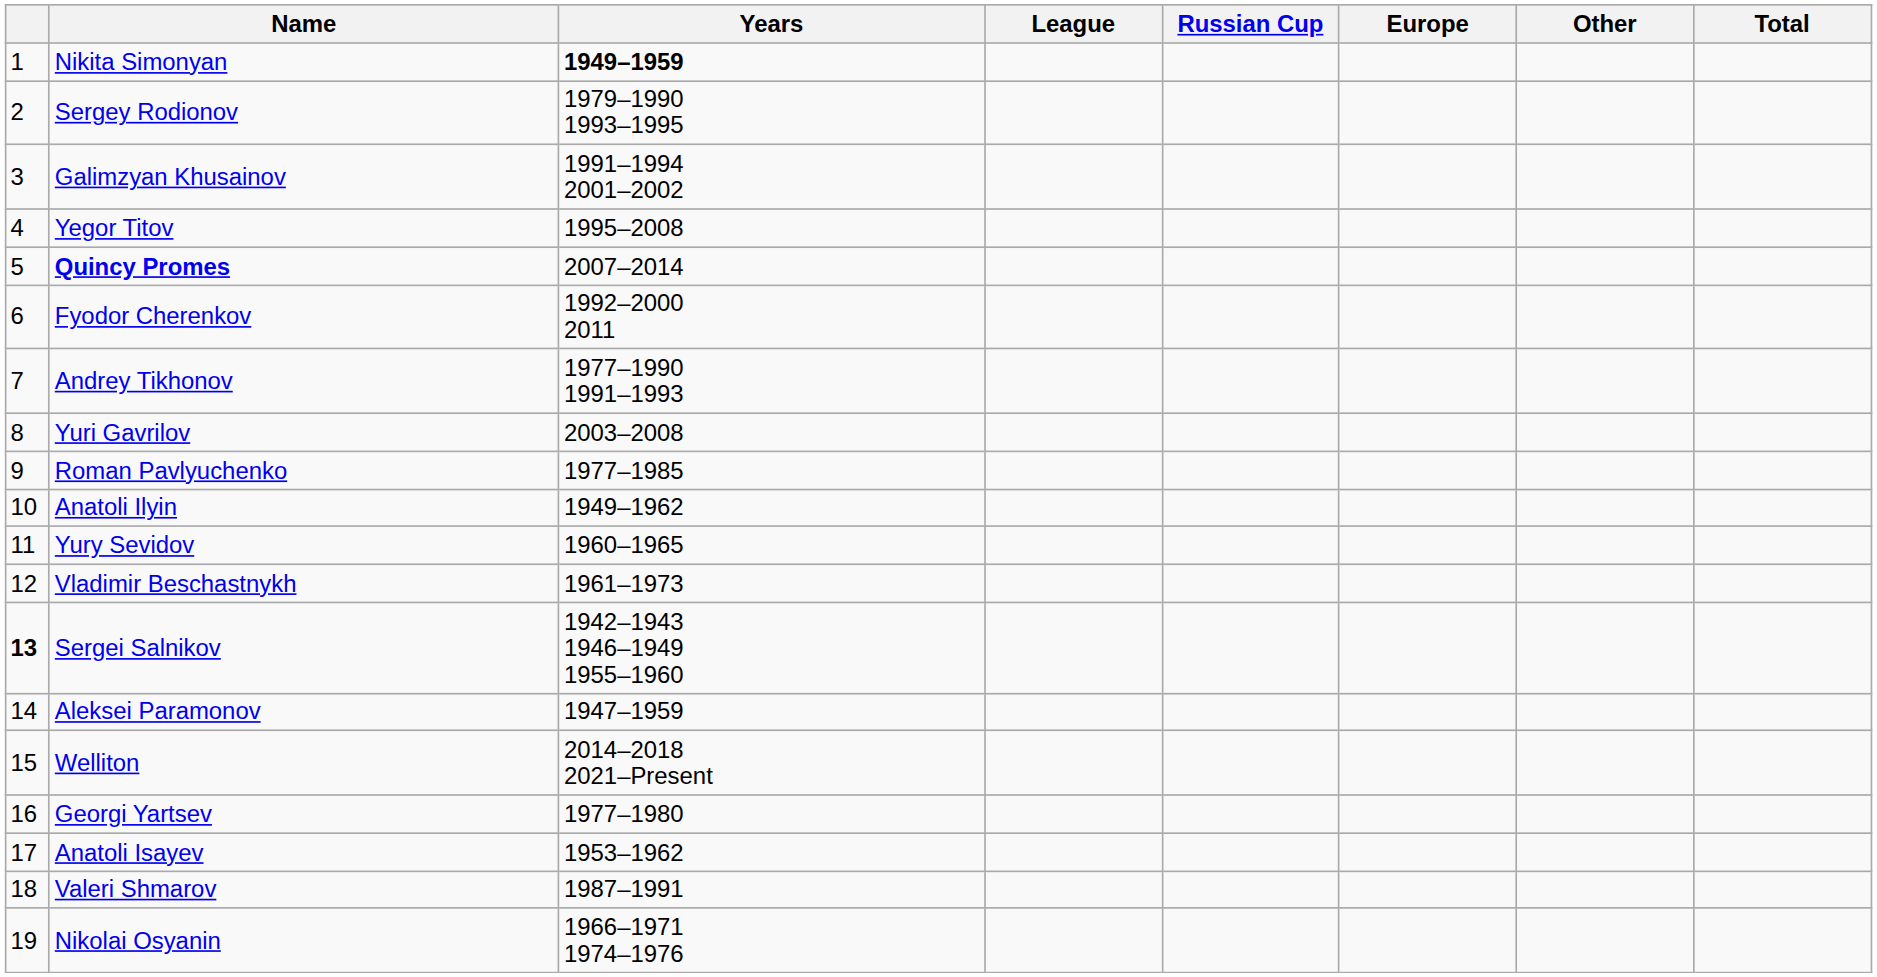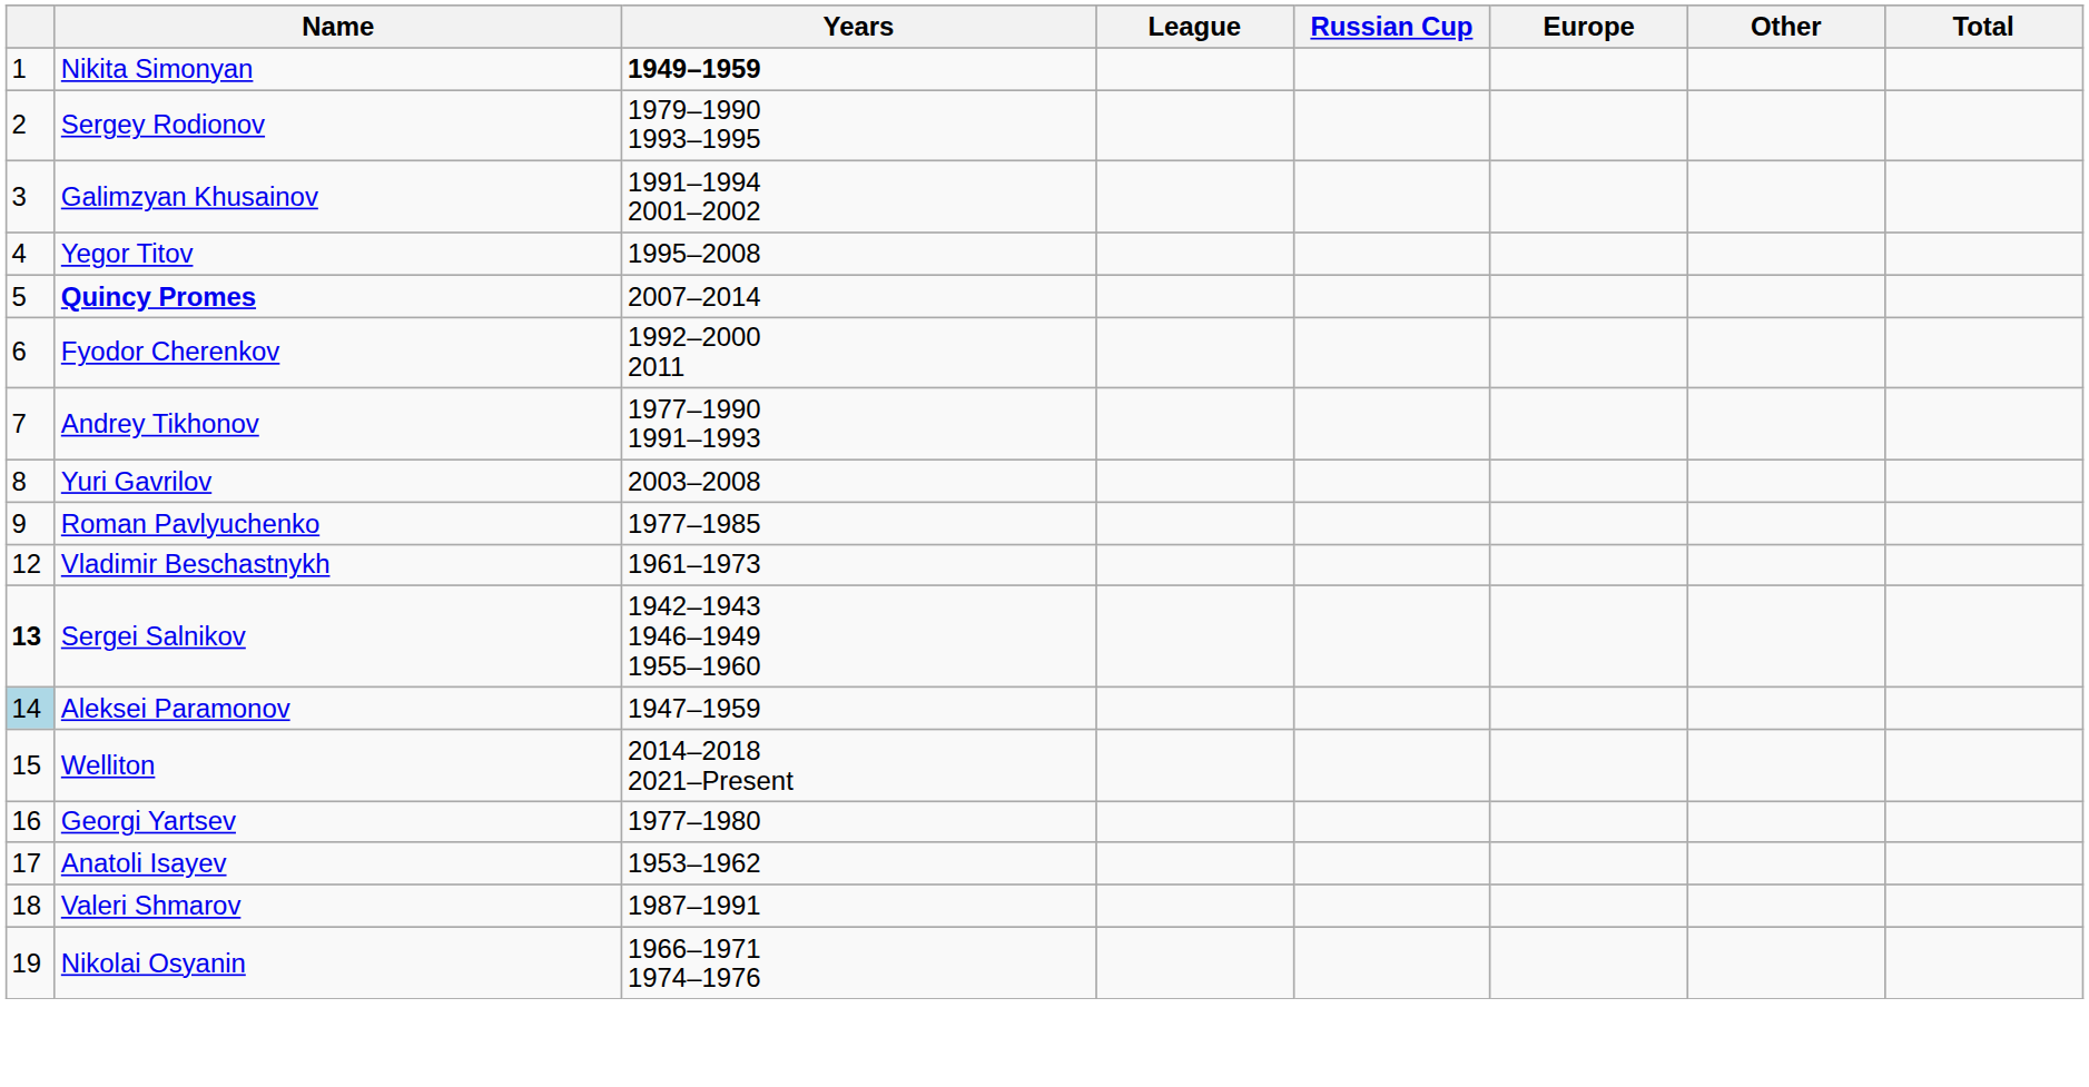- row: 10 | Anatoli Ilyin | 1949–1962
- row: 11 | Yury Sevidov | 1960–1965
Aleksei Paramonov | column 1: no background -> lightblue background
